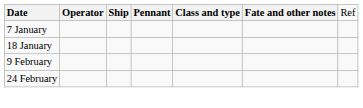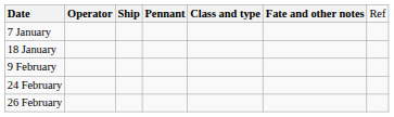+ row: 26 February
